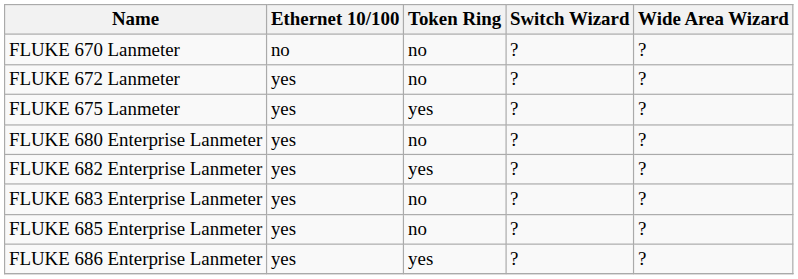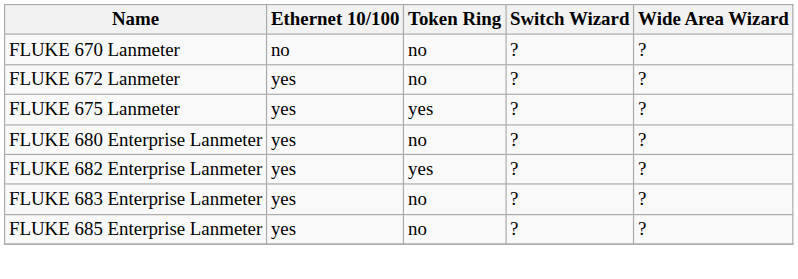- row: FLUKE 686 Enterprise Lanmeter | yes | yes | ? | ?
